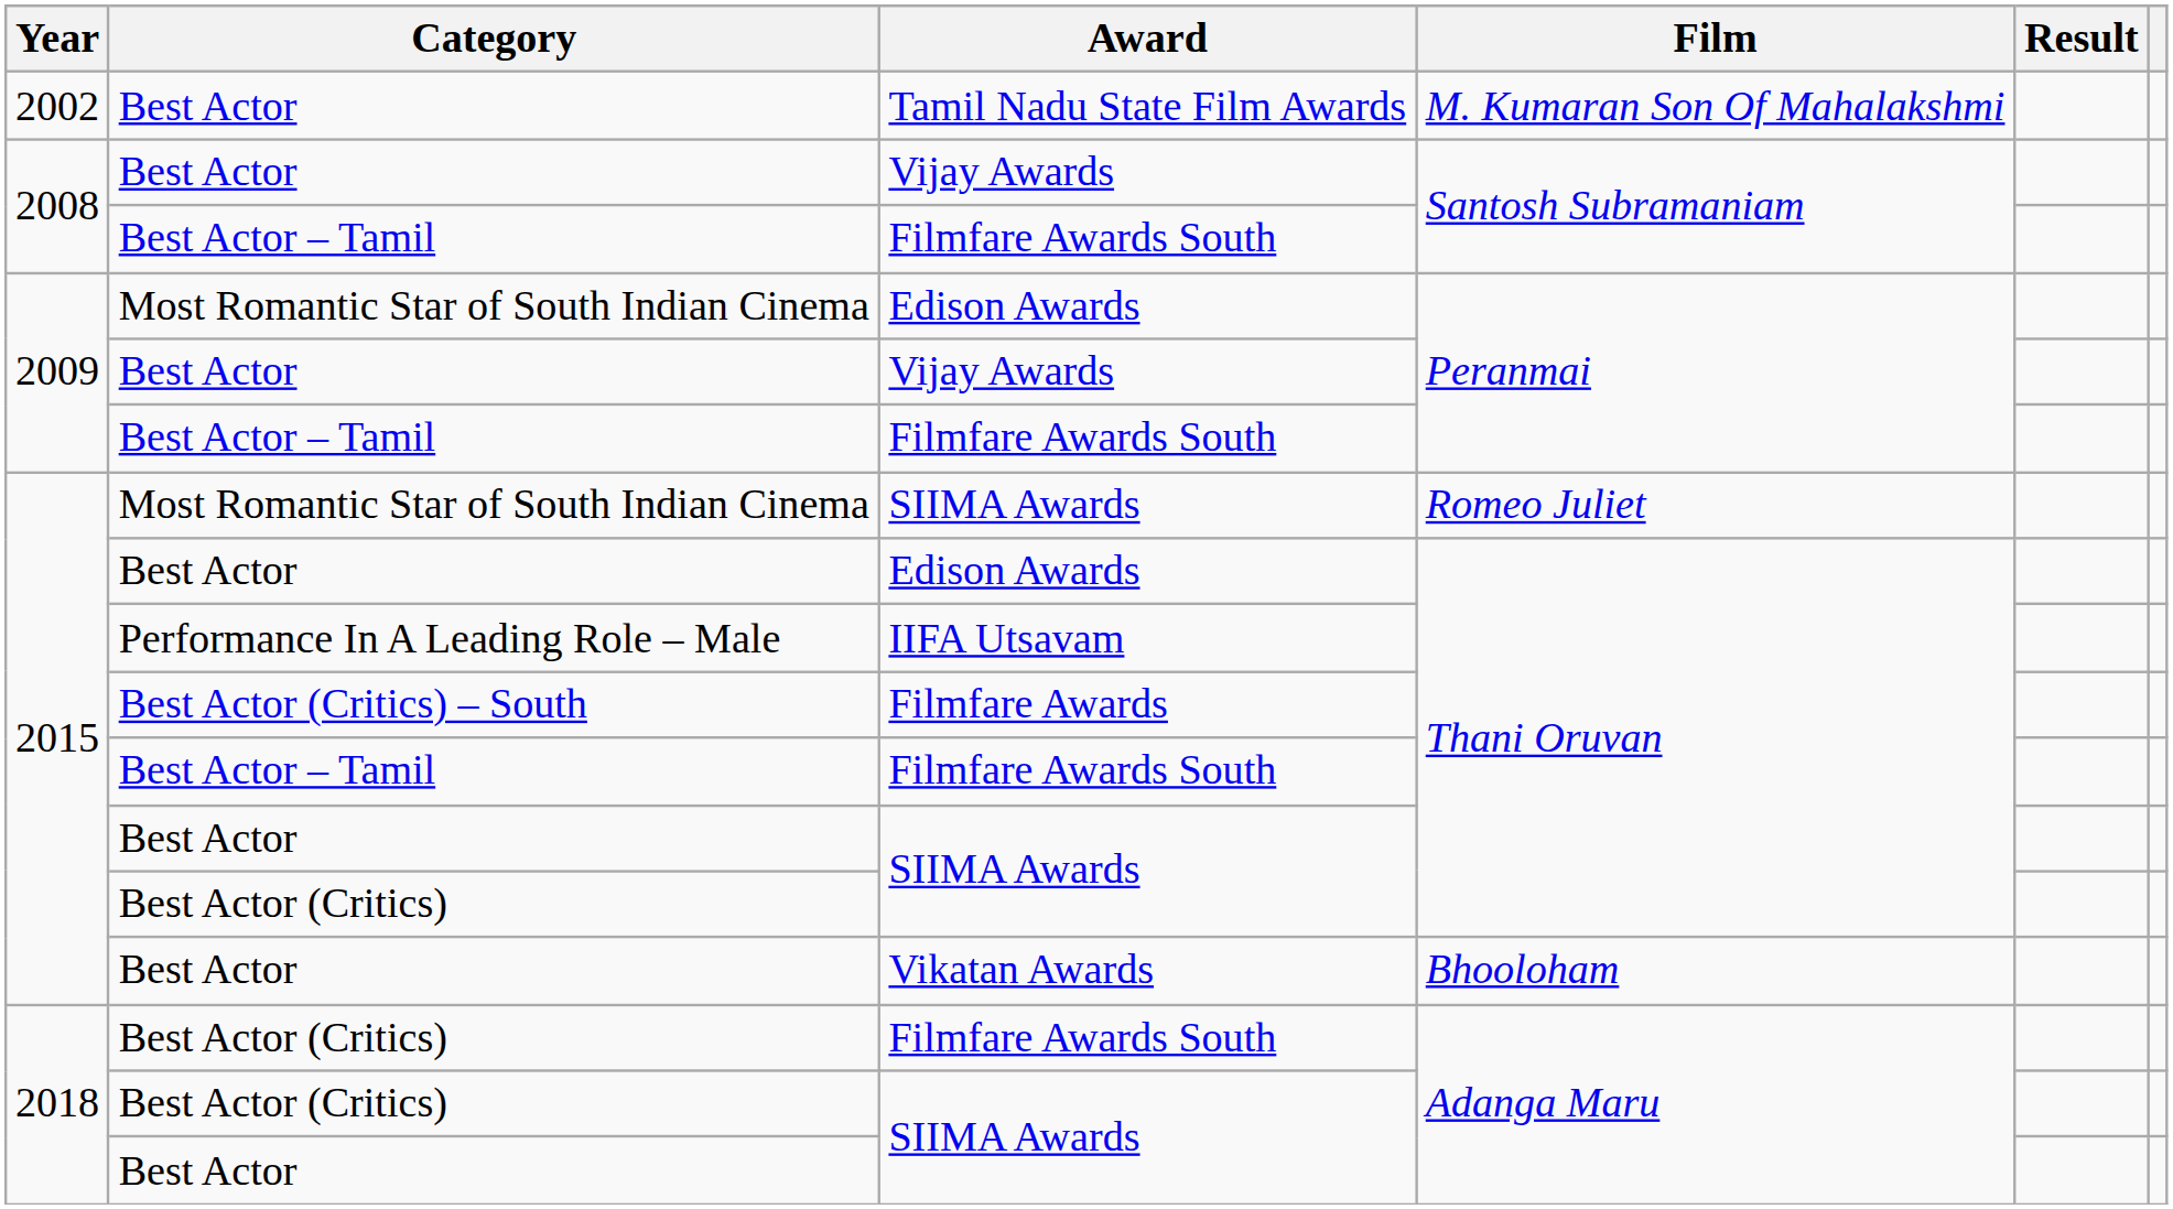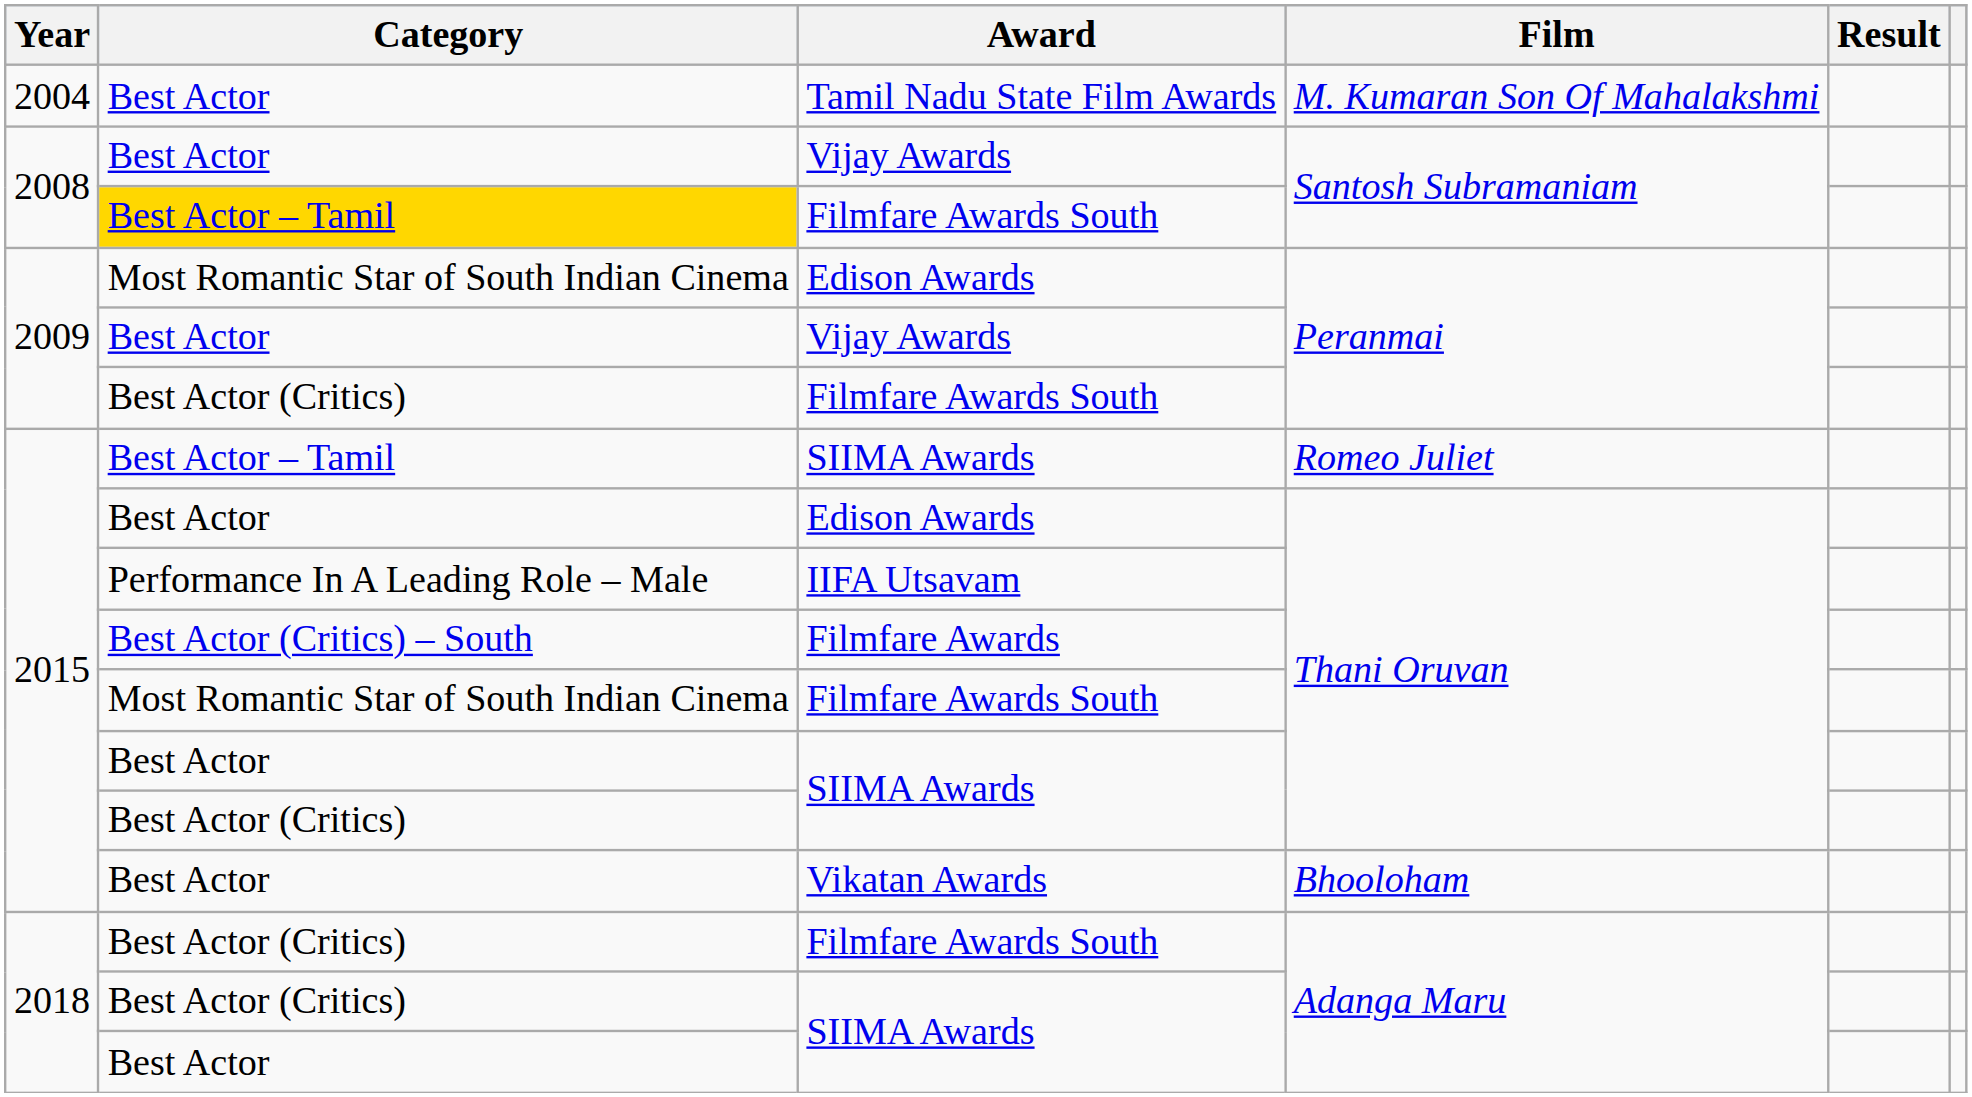Tamil Nadu State Film Awards | Year: 2002 -> 2004
Filmfare Awards South / Santosh Subramaniam | Category: no background -> gold background
Filmfare Awards South / Peranmai | Category: Best Actor – Tamil -> Best Actor (Critics)
SIIMA Awards / Romeo Juliet | Category: Most Romantic Star of South Indian Cinema -> Best Actor – Tamil
Filmfare Awards South / Thani Oruvan | Category: Best Actor – Tamil -> Most Romantic Star of South Indian Cinema
